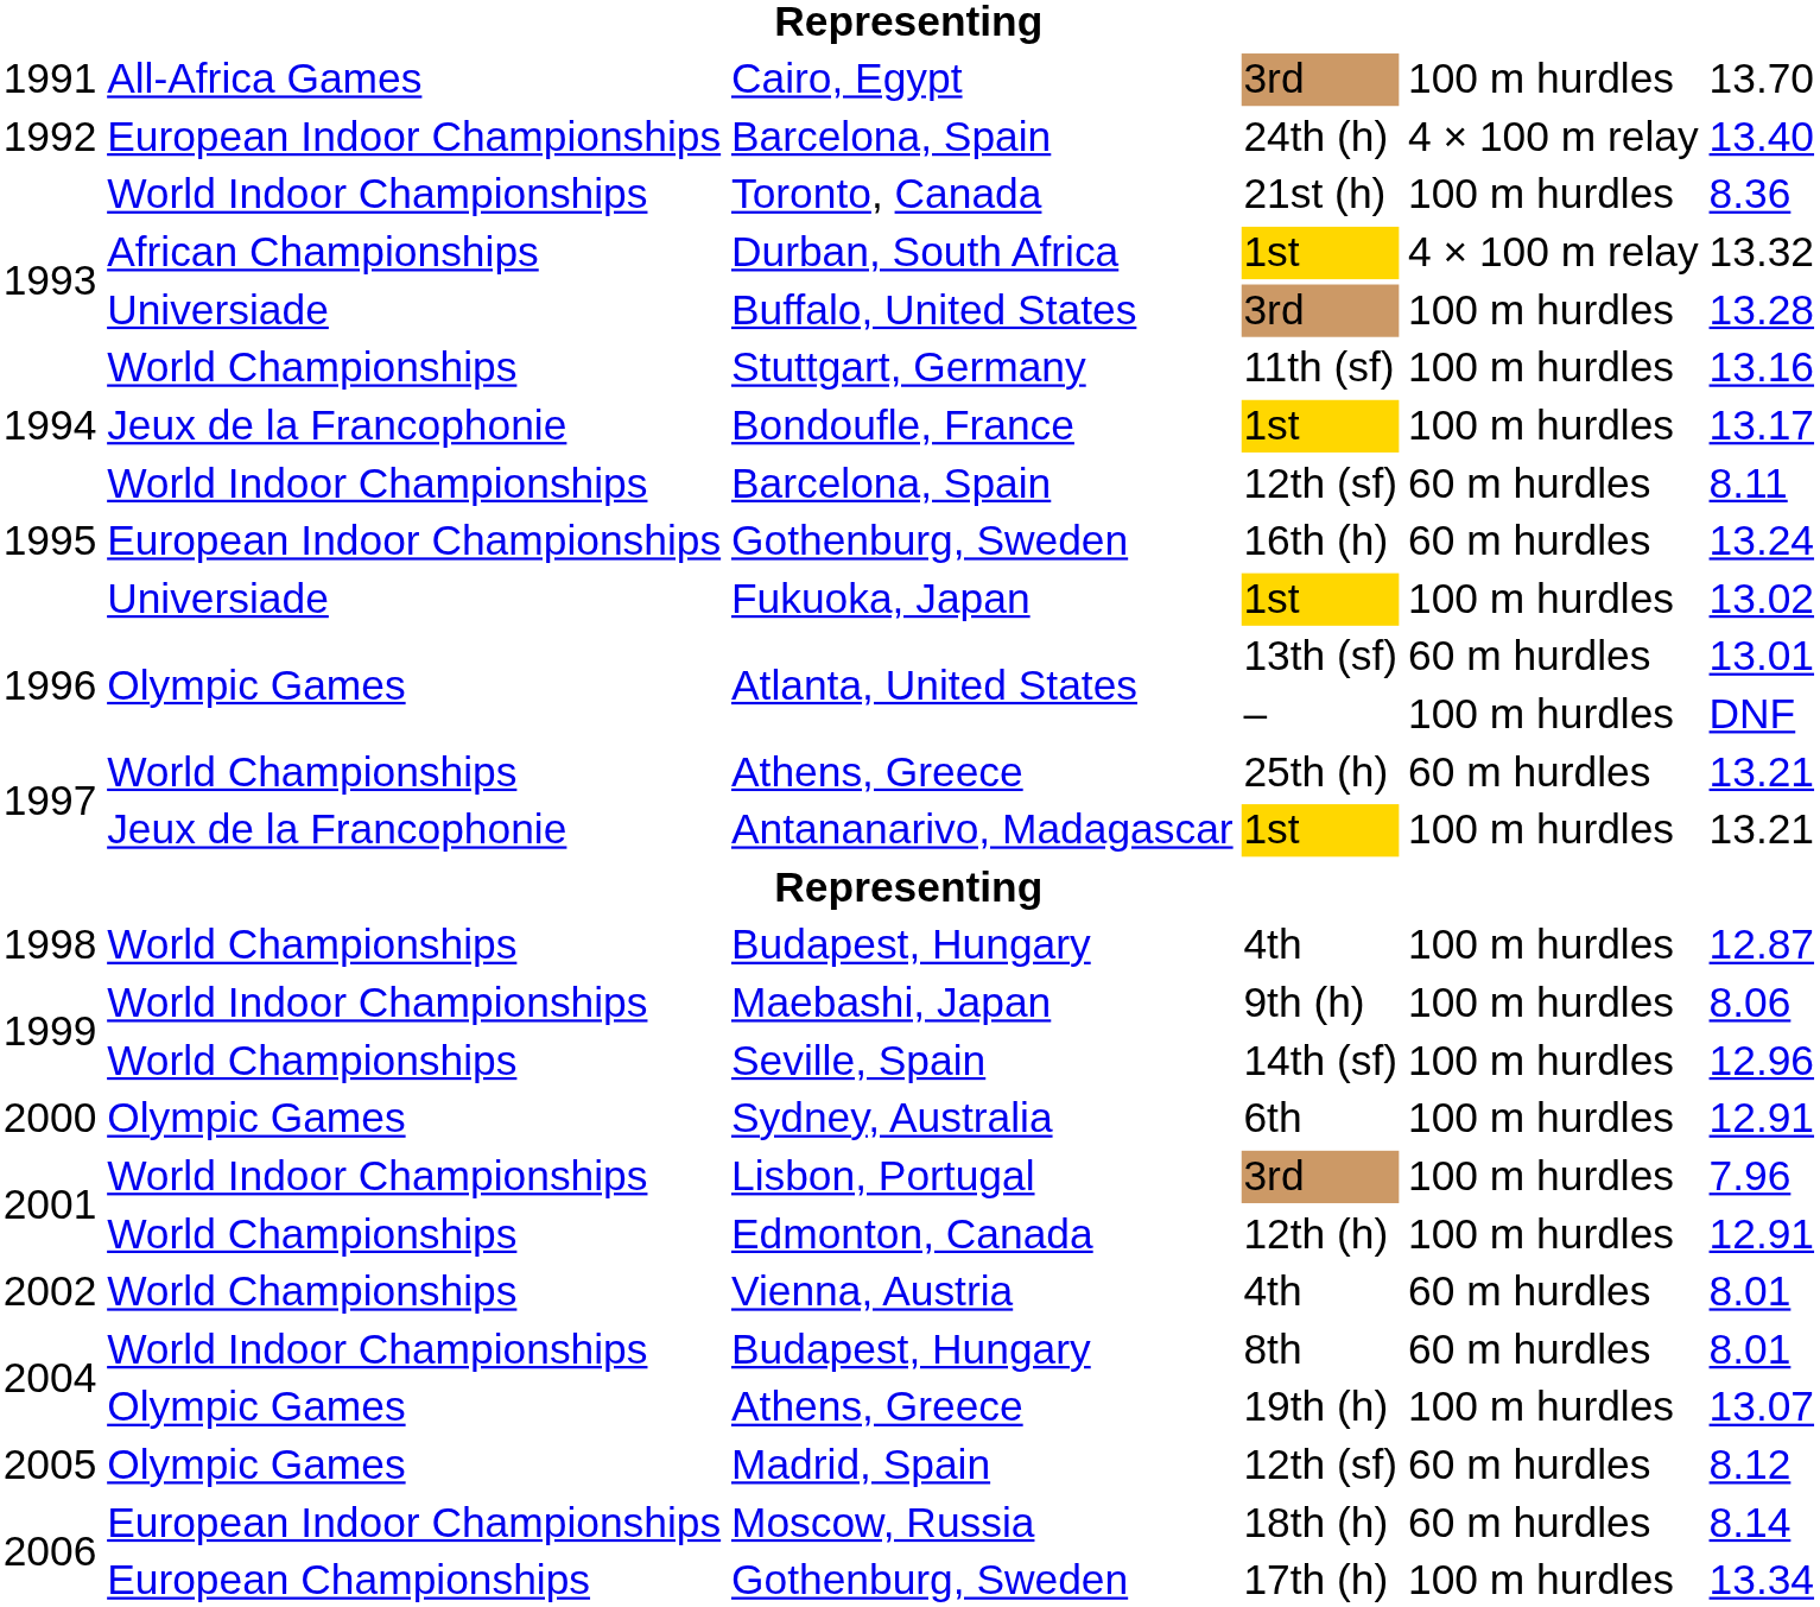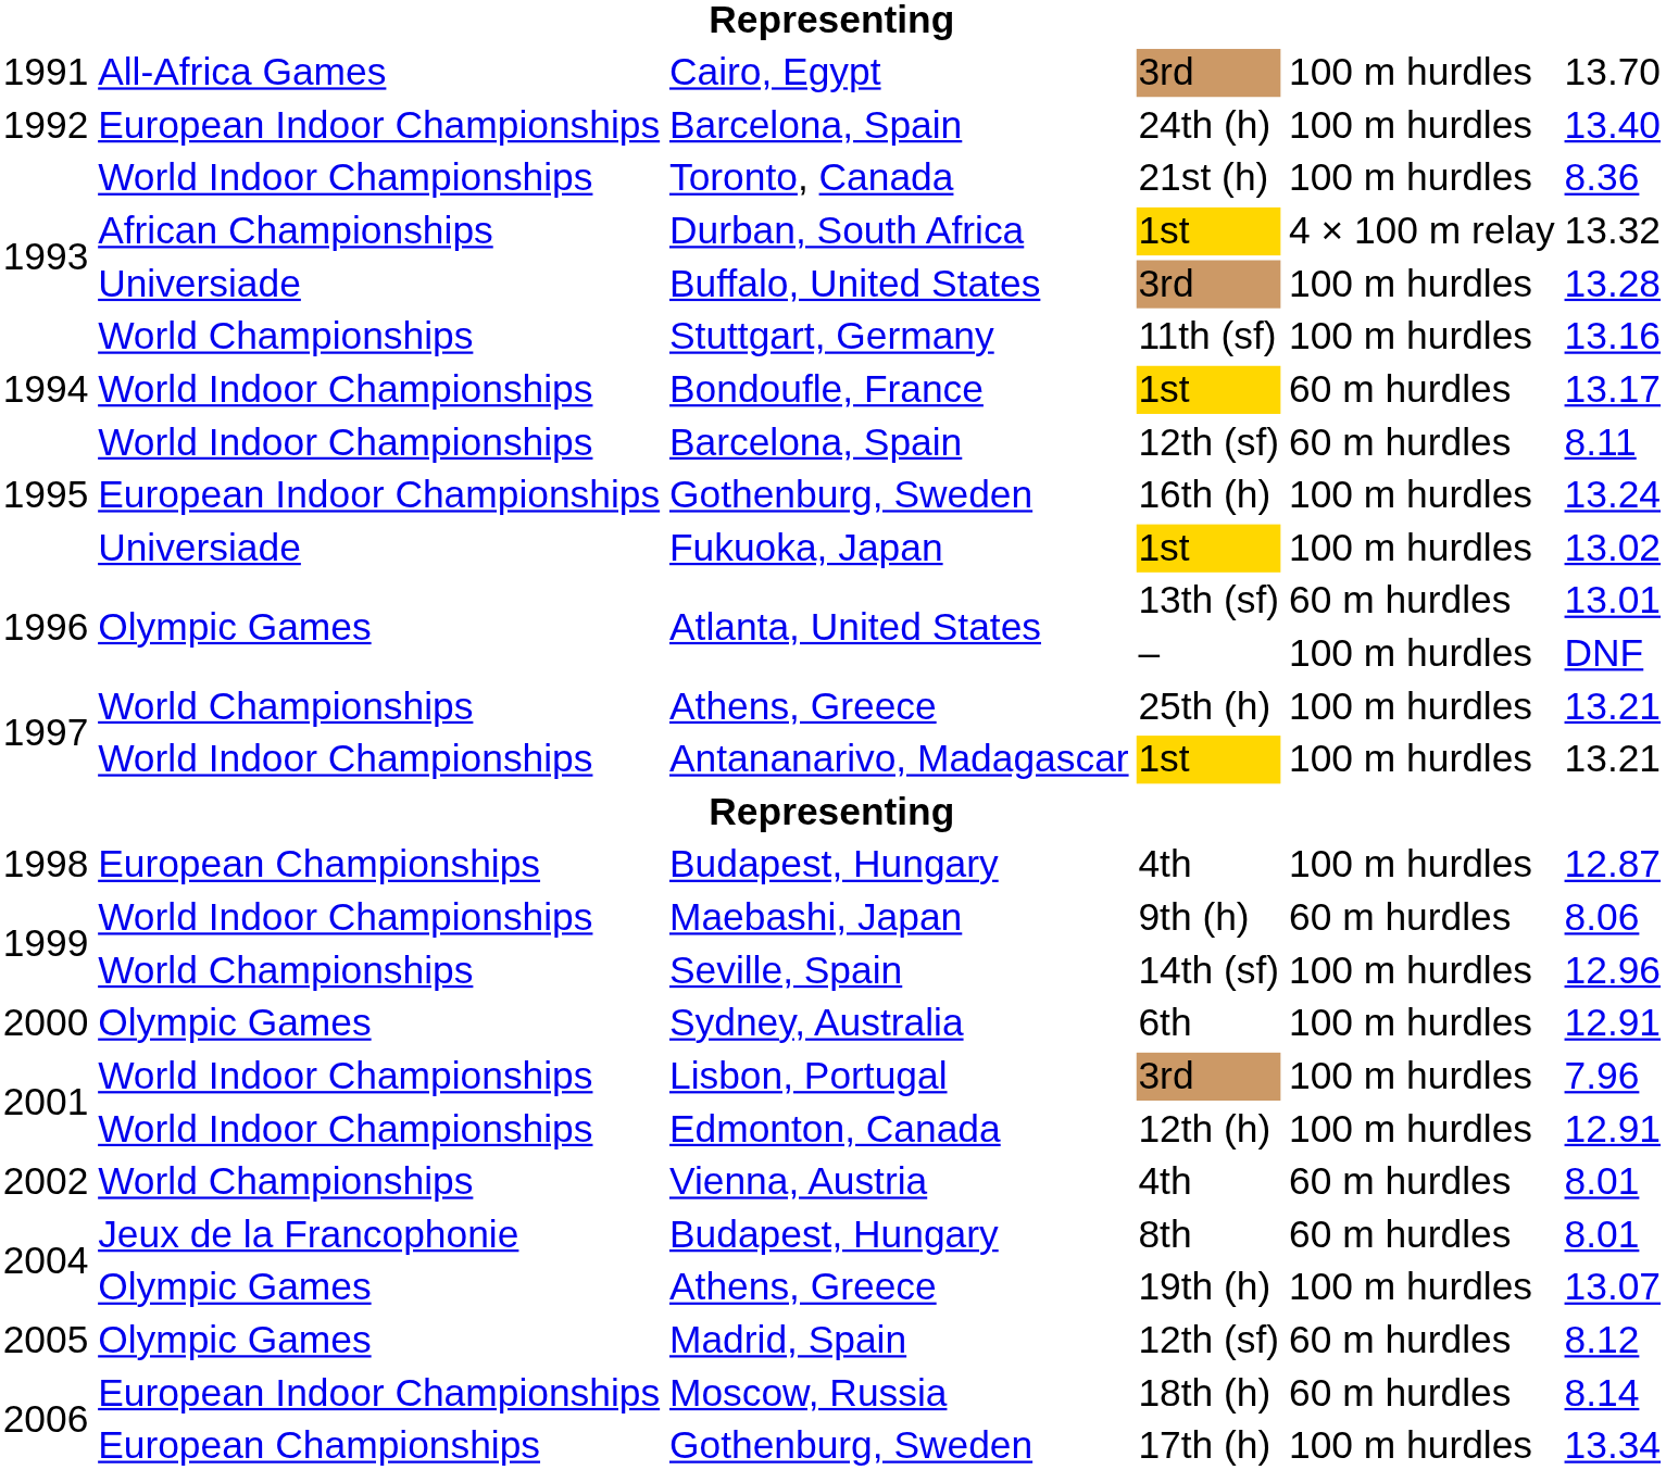Barcelona, Spain / 24th (h) | column 5: 4 × 100 m relay -> 100 m hurdles
Bondoufle, France | column 2: Jeux de la Francophonie -> World Indoor Championships
Bondoufle, France | column 5: 100 m hurdles -> 60 m hurdles
Gothenburg, Sweden / 16th (h) | column 5: 60 m hurdles -> 100 m hurdles
Athens, Greece / 25th (h) | column 5: 60 m hurdles -> 100 m hurdles
Antananarivo, Madagascar | column 2: Jeux de la Francophonie -> World Indoor Championships
Budapest, Hungary / 4th | column 2: World Championships -> European Championships
Maebashi, Japan | column 5: 100 m hurdles -> 60 m hurdles
Edmonton, Canada | column 2: World Championships -> World Indoor Championships
Budapest, Hungary / 8th | column 2: World Indoor Championships -> Jeux de la Francophonie
